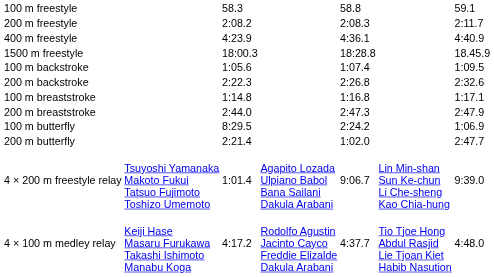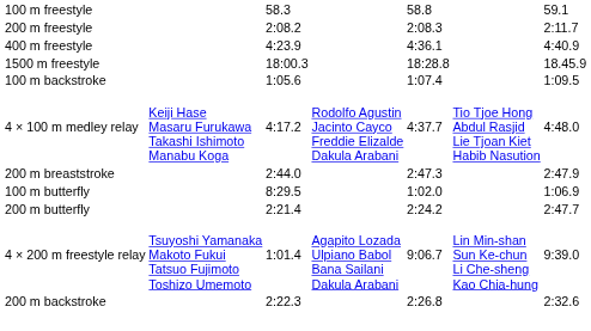rows swapped: 200 m backstroke <-> 4 × 100 m medley relay
- row: 100 m breaststroke | 1:14.8 | 1:16.8 | 1:17.1
100 m butterfly | column 5: 2:24.2 -> 1:02.0
200 m butterfly | column 5: 1:02.0 -> 2:24.2
